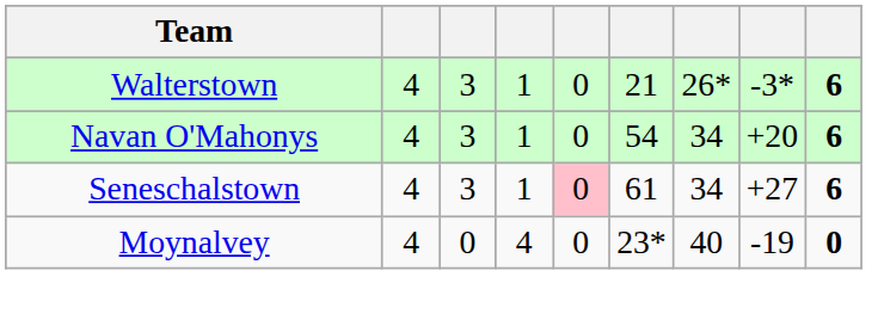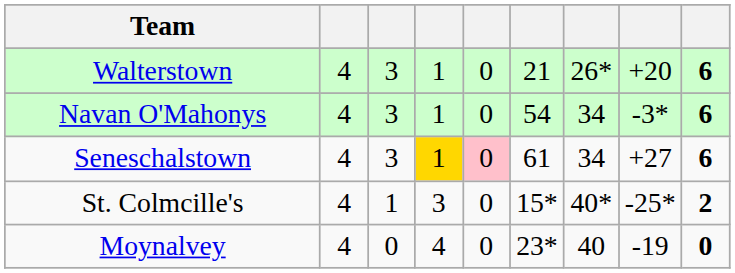Walterstown | column 8: -3* -> +20
Navan O'Mahonys | column 8: +20 -> -3*
Seneschalstown | column 4: no background -> gold background
+ row: St. Colmcille's | 4 | 1 | 3 | 0 | 15* | 40* | -25* | 2
